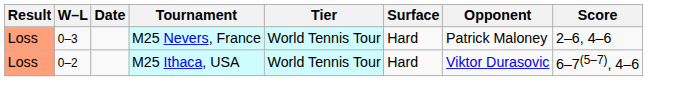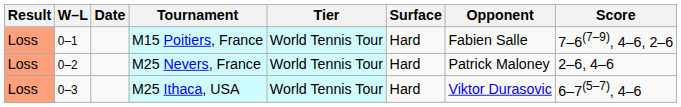+ row: Loss | 0–1 | M15 Poitiers, France | World Tennis Tour | Hard | Fabien Salle | 7–6(7–9), 4–6, 2–6
M25 Nevers, France | W–L: 0–3 -> 0–2
M25 Ithaca, USA | W–L: 0–2 -> 0–3
